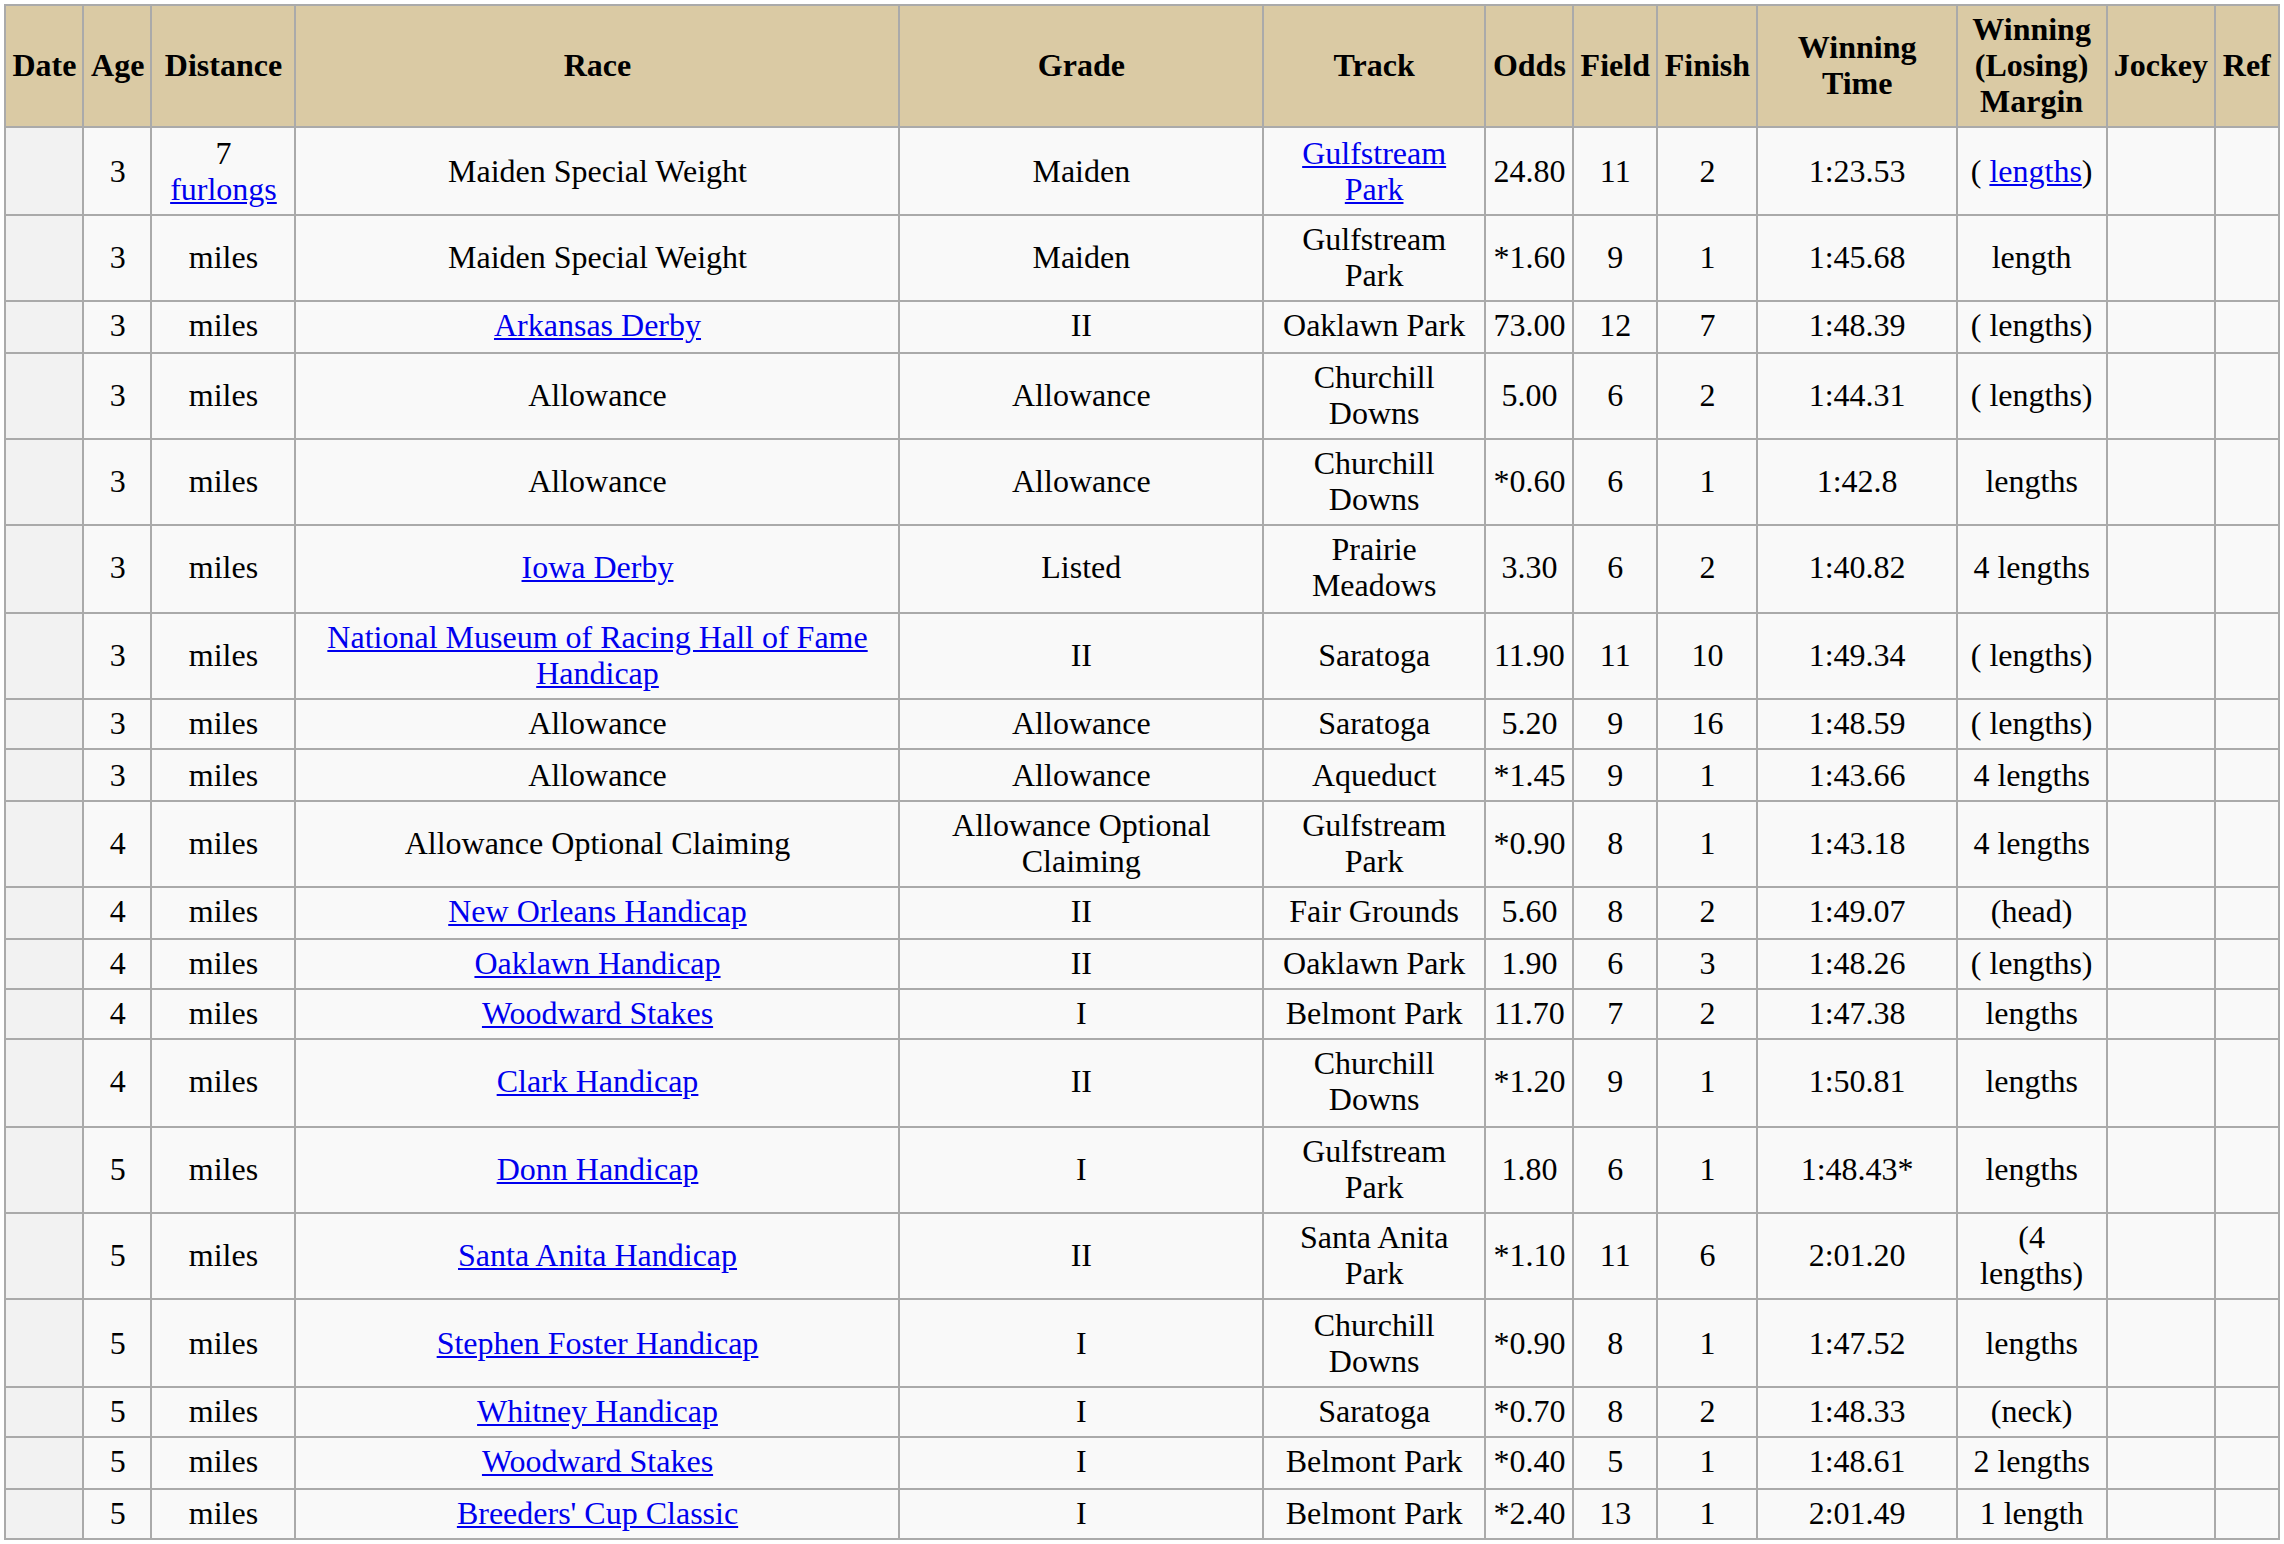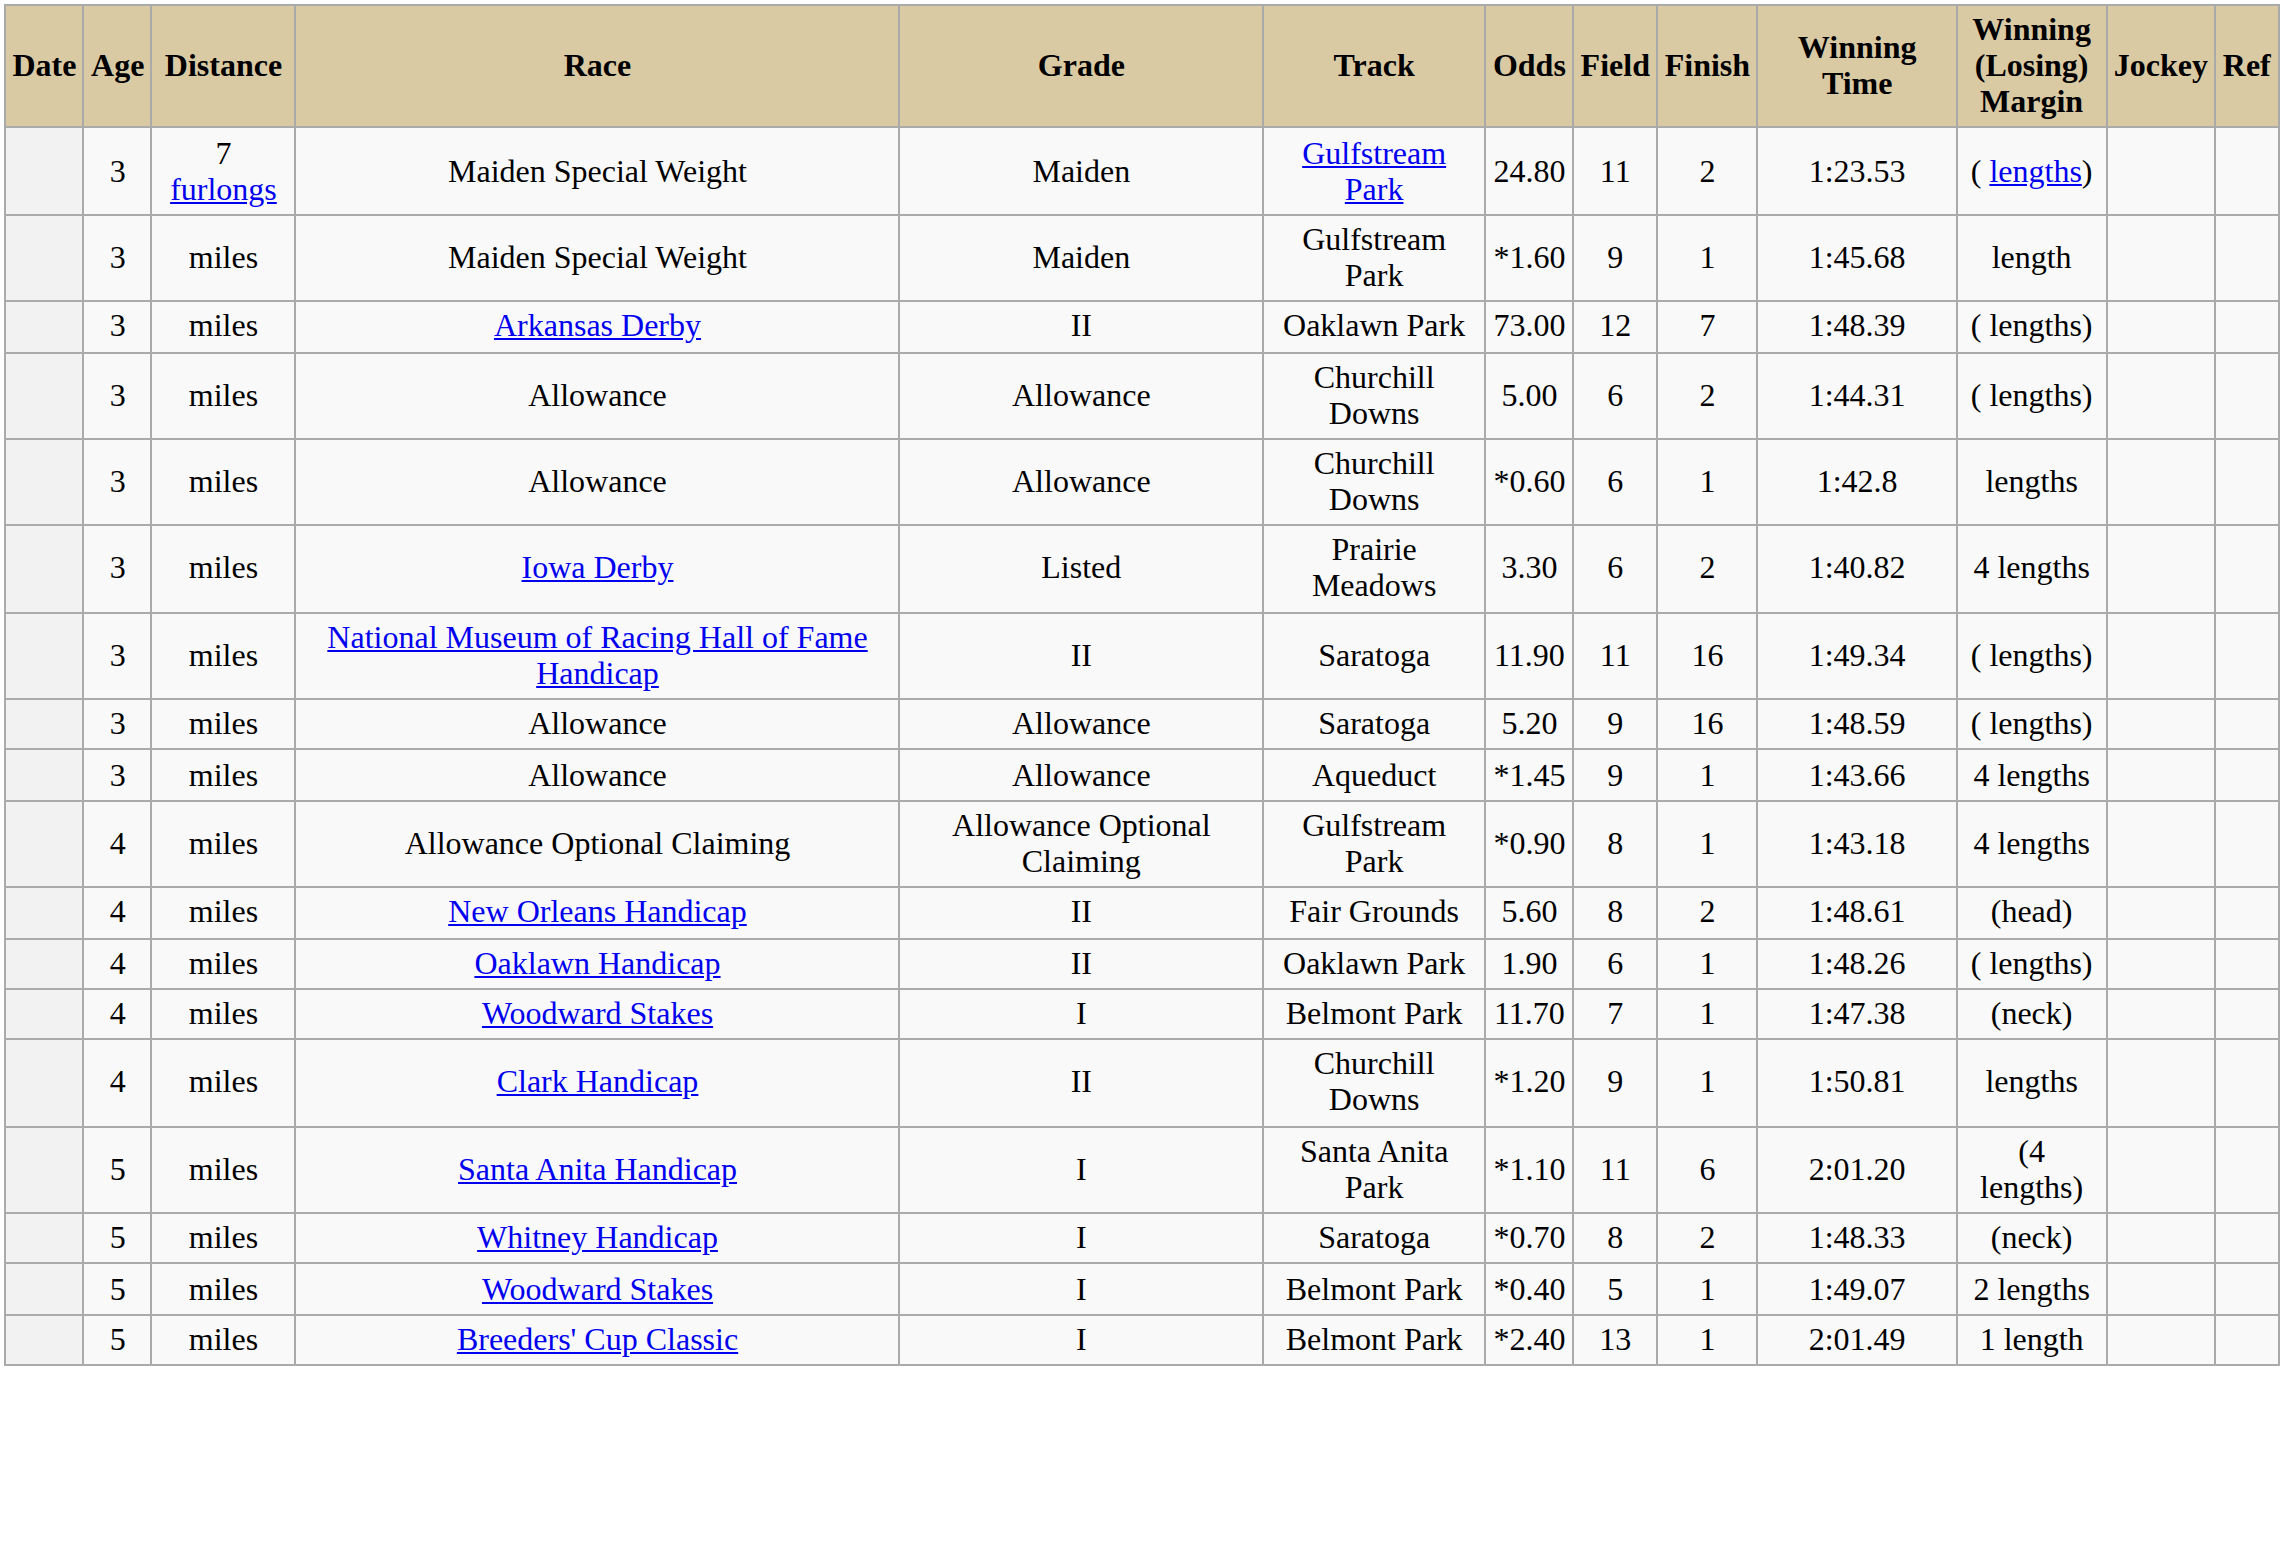National Museum of Racing Hall of Fame Handicap | Finish: 10 -> 16
New Orleans Handicap | Winning Time: 1:49.07 -> 1:48.61
Oaklawn Handicap | Finish: 3 -> 1
4 / Woodward Stakes | Finish: 2 -> 1
4 / Woodward Stakes | Winning (Losing) Margin: lengths -> (neck)
- row: 5 | miles | Donn Handicap | I | Gulfstream Park | 1.80 | 6 | 1 | 1:48.43* | lengths
Santa Anita Handicap | Grade: II -> I
- row: 5 | miles | Stephen Foster Handicap | I | Churchill Downs | *0.90 | 8 | 1 | 1:47.52 | lengths
5 / Woodward Stakes | Winning Time: 1:48.61 -> 1:49.07
